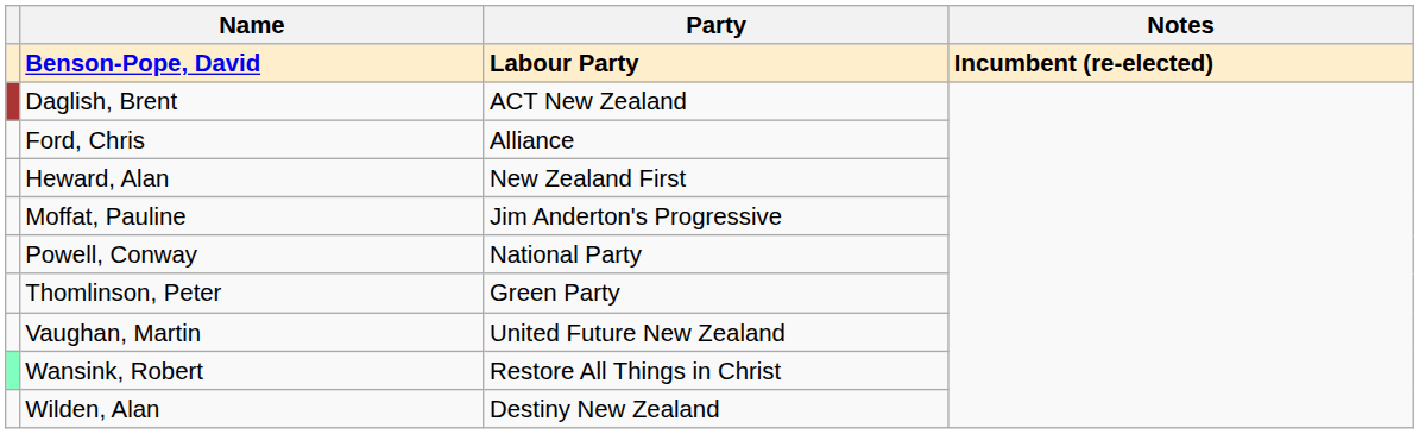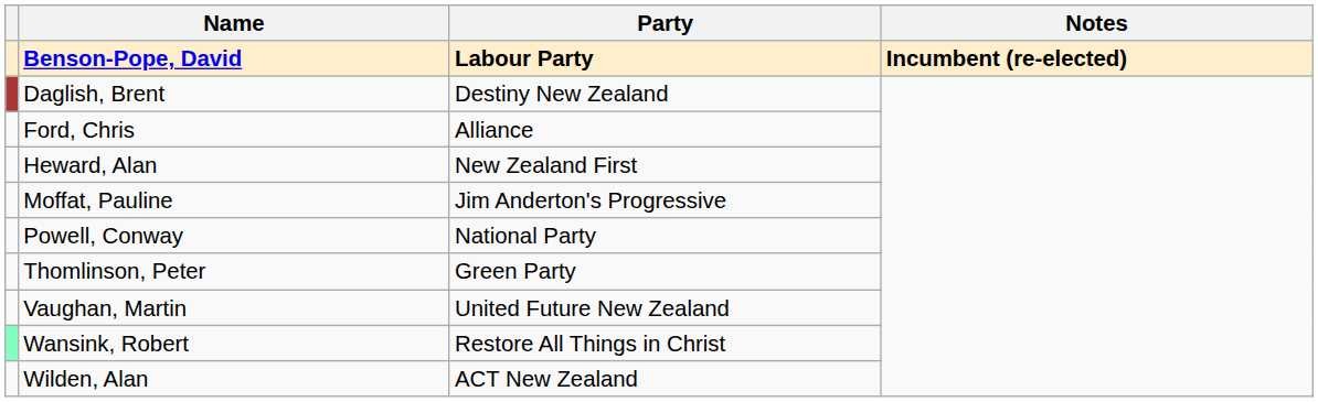Daglish, Brent | Party: ACT New Zealand -> Destiny New Zealand
Wilden, Alan | Party: Destiny New Zealand -> ACT New Zealand
